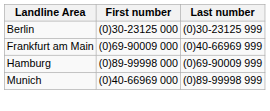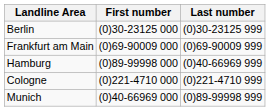Frankfurt am Main | Last number: (0)40-66969 999 -> (0)69-90009 999
Hamburg | Last number: (0)69-90009 999 -> (0)40-66969 999
+ row: Cologne | (0)221-4710 000 | (0)221-4710 999
